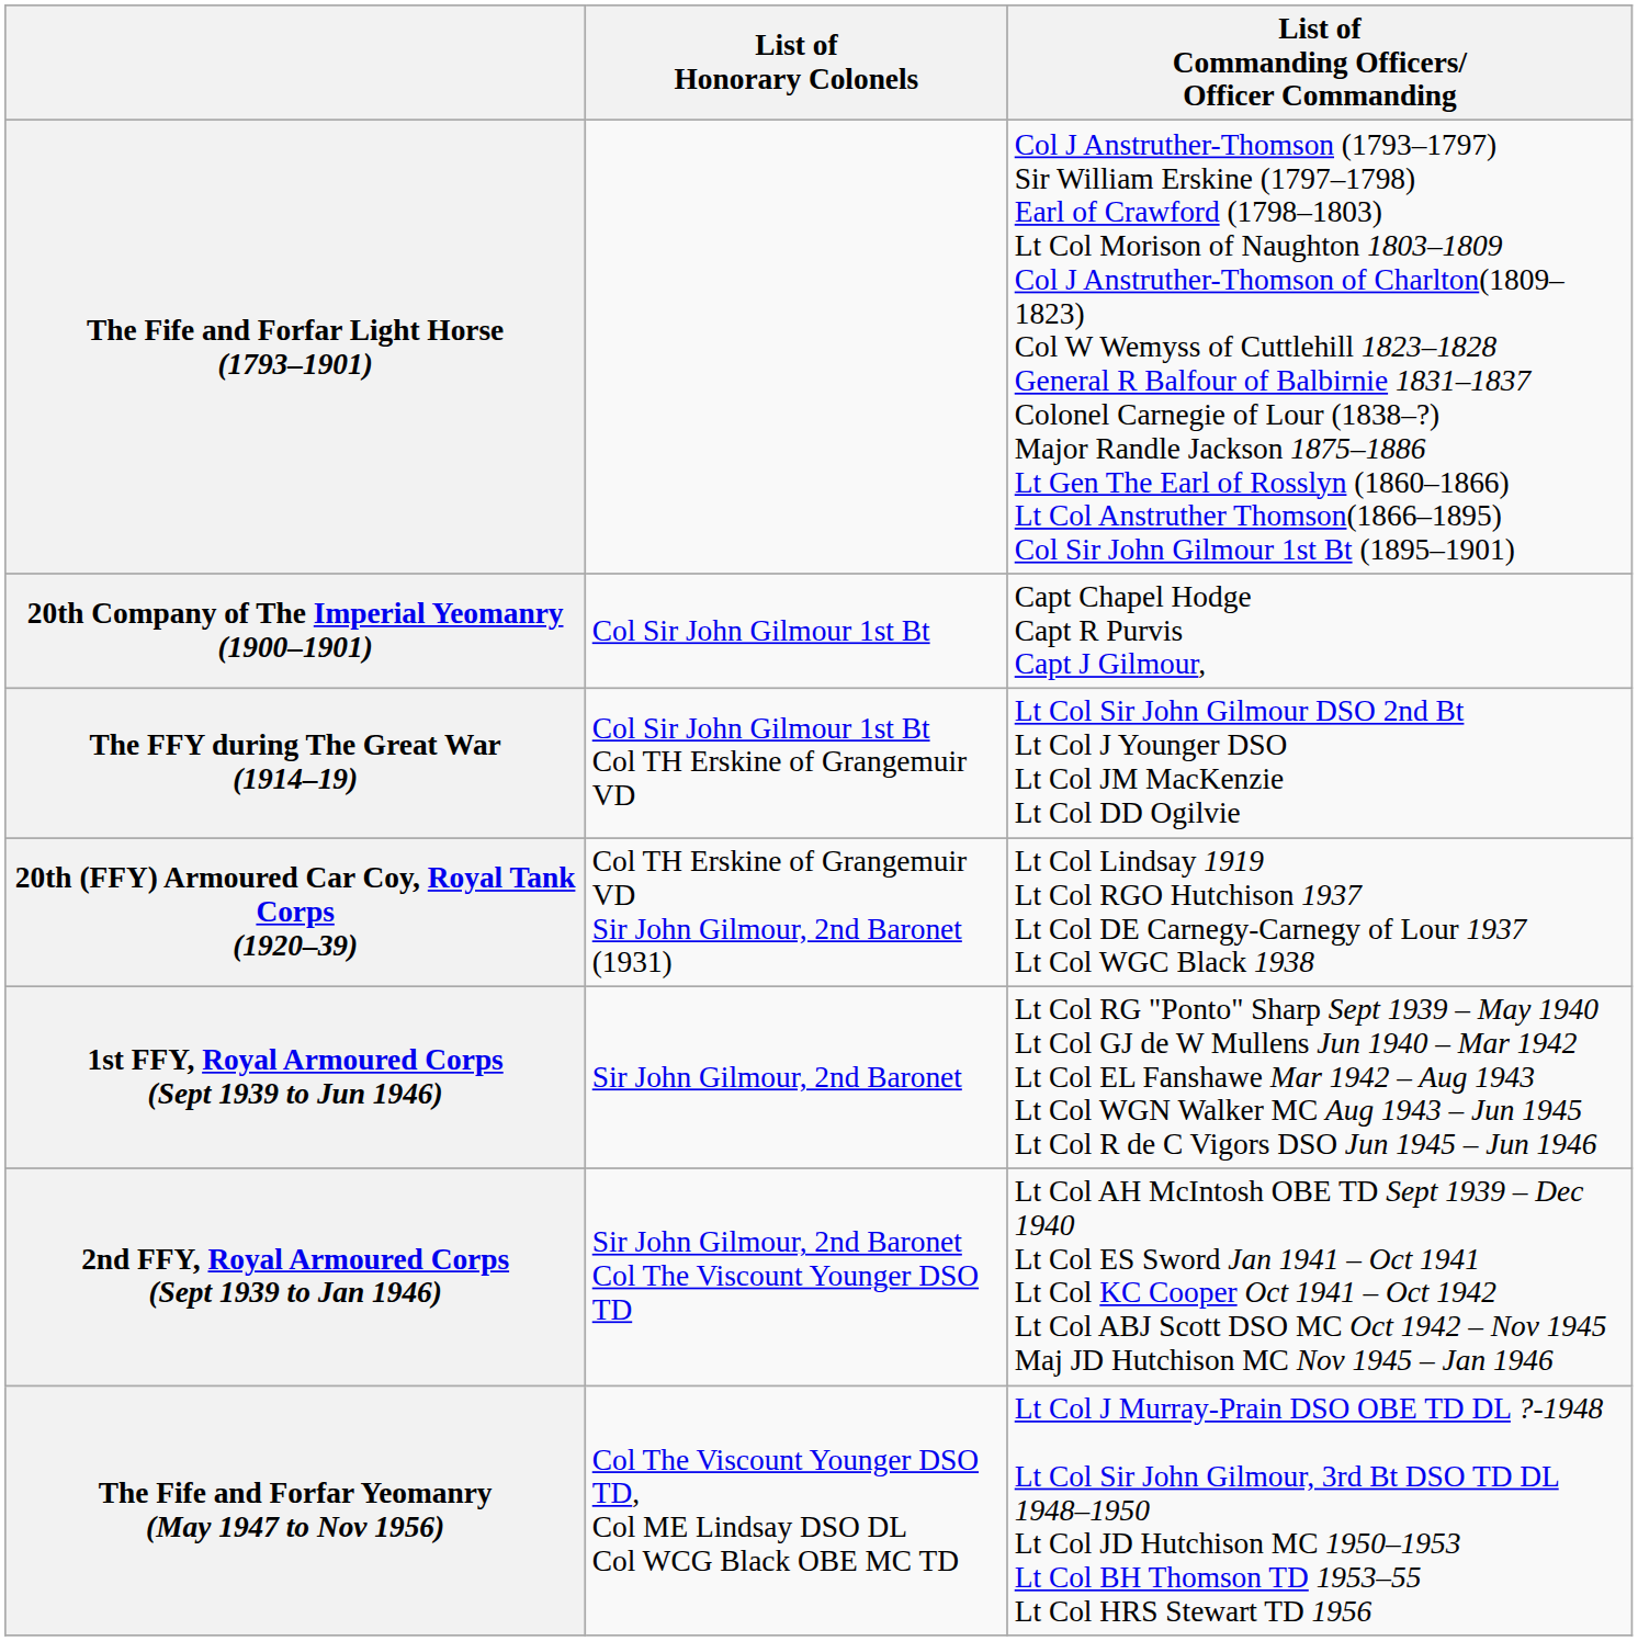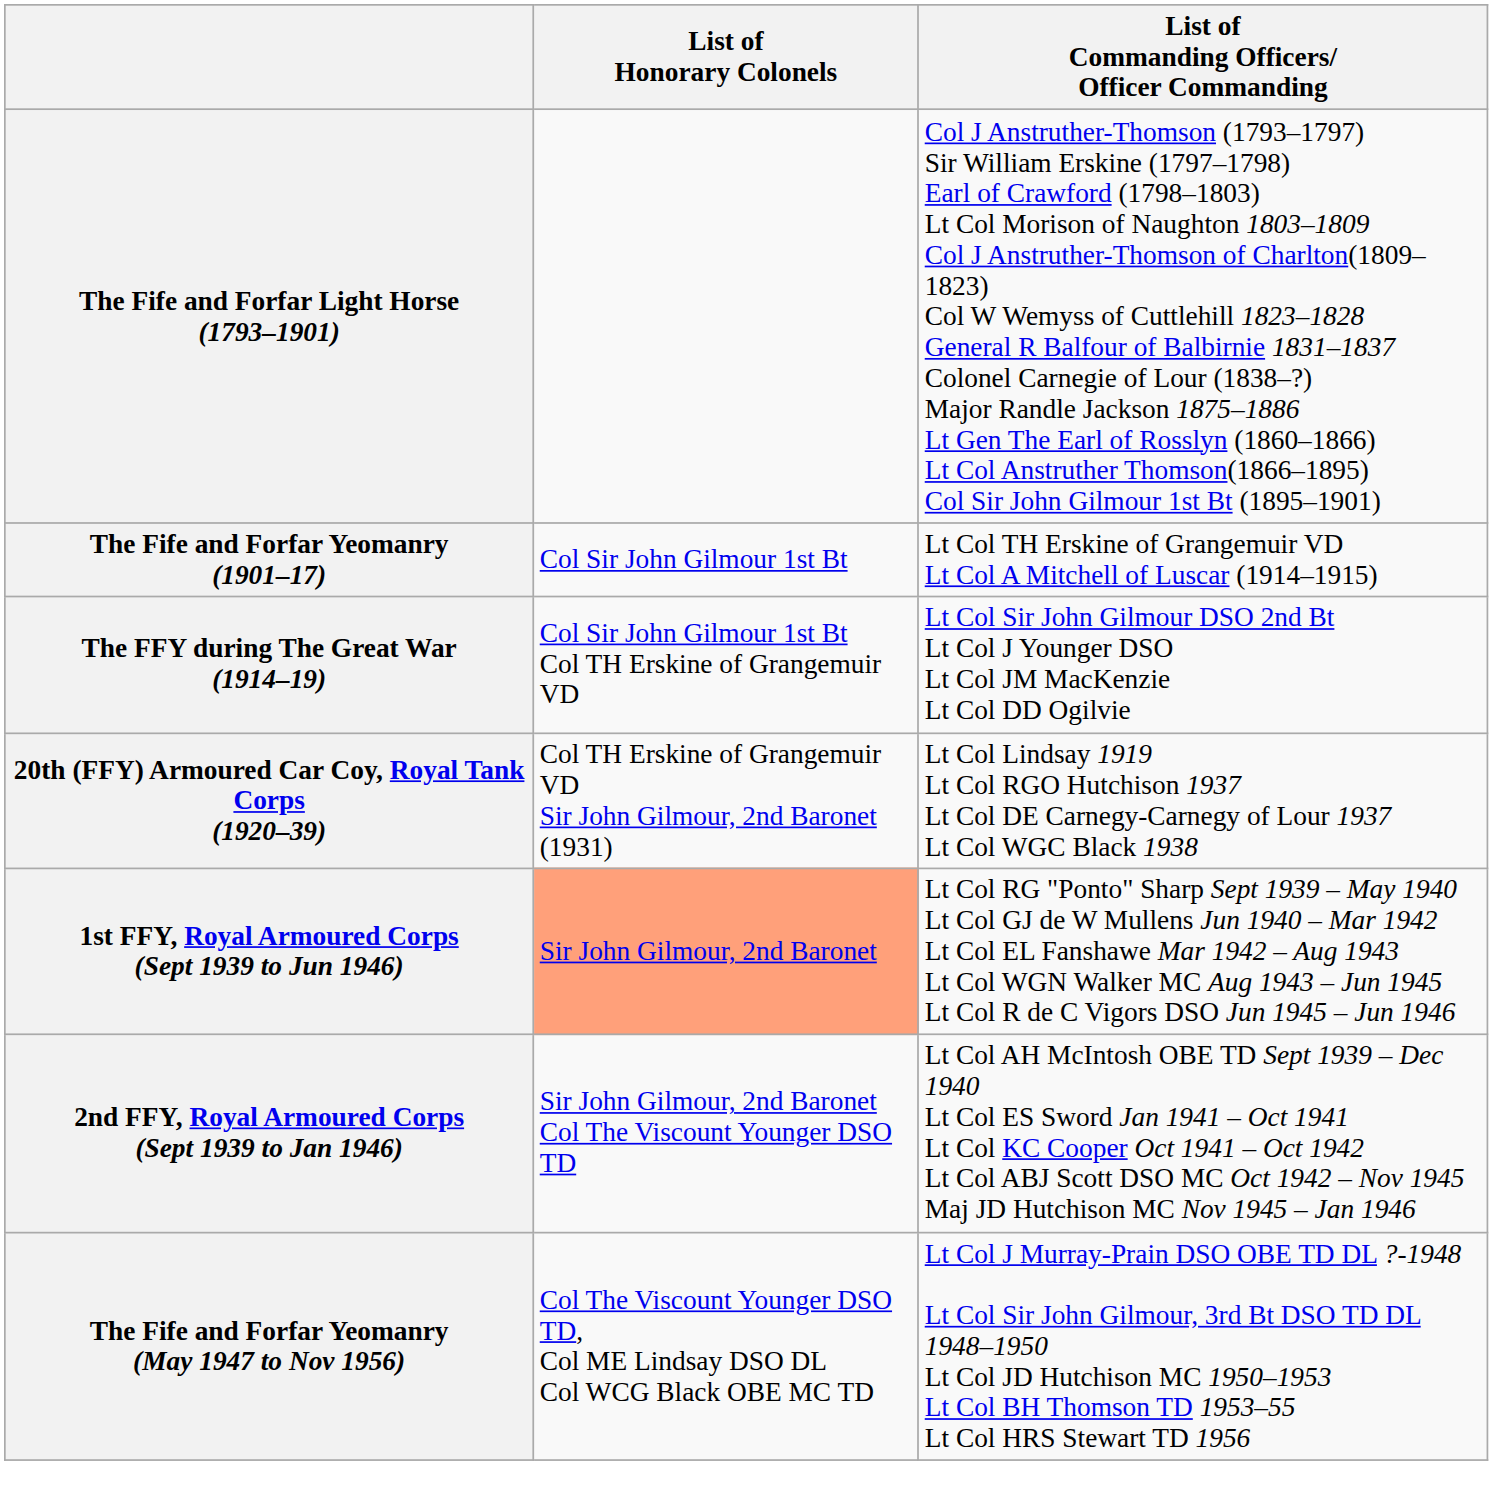- row: 20th Company of The Imperial Yeomanry (1900–1901) | Col Sir John Gilmour 1st Bt | Capt Chapel Hodge Capt R Purvis Capt J Gilmour,
+ row: The Fife and Forfar Yeomanry (1901–17) | Col Sir John Gilmour 1st Bt | Lt Col TH Erskine of Grangemuir VD Lt Col A Mitchell of Luscar (1914–1915)
1st FFY, Royal Armoured Corps (Sept 1939 to Jun 1946) | List of Honorary Colonels: no background -> lightsalmon background
